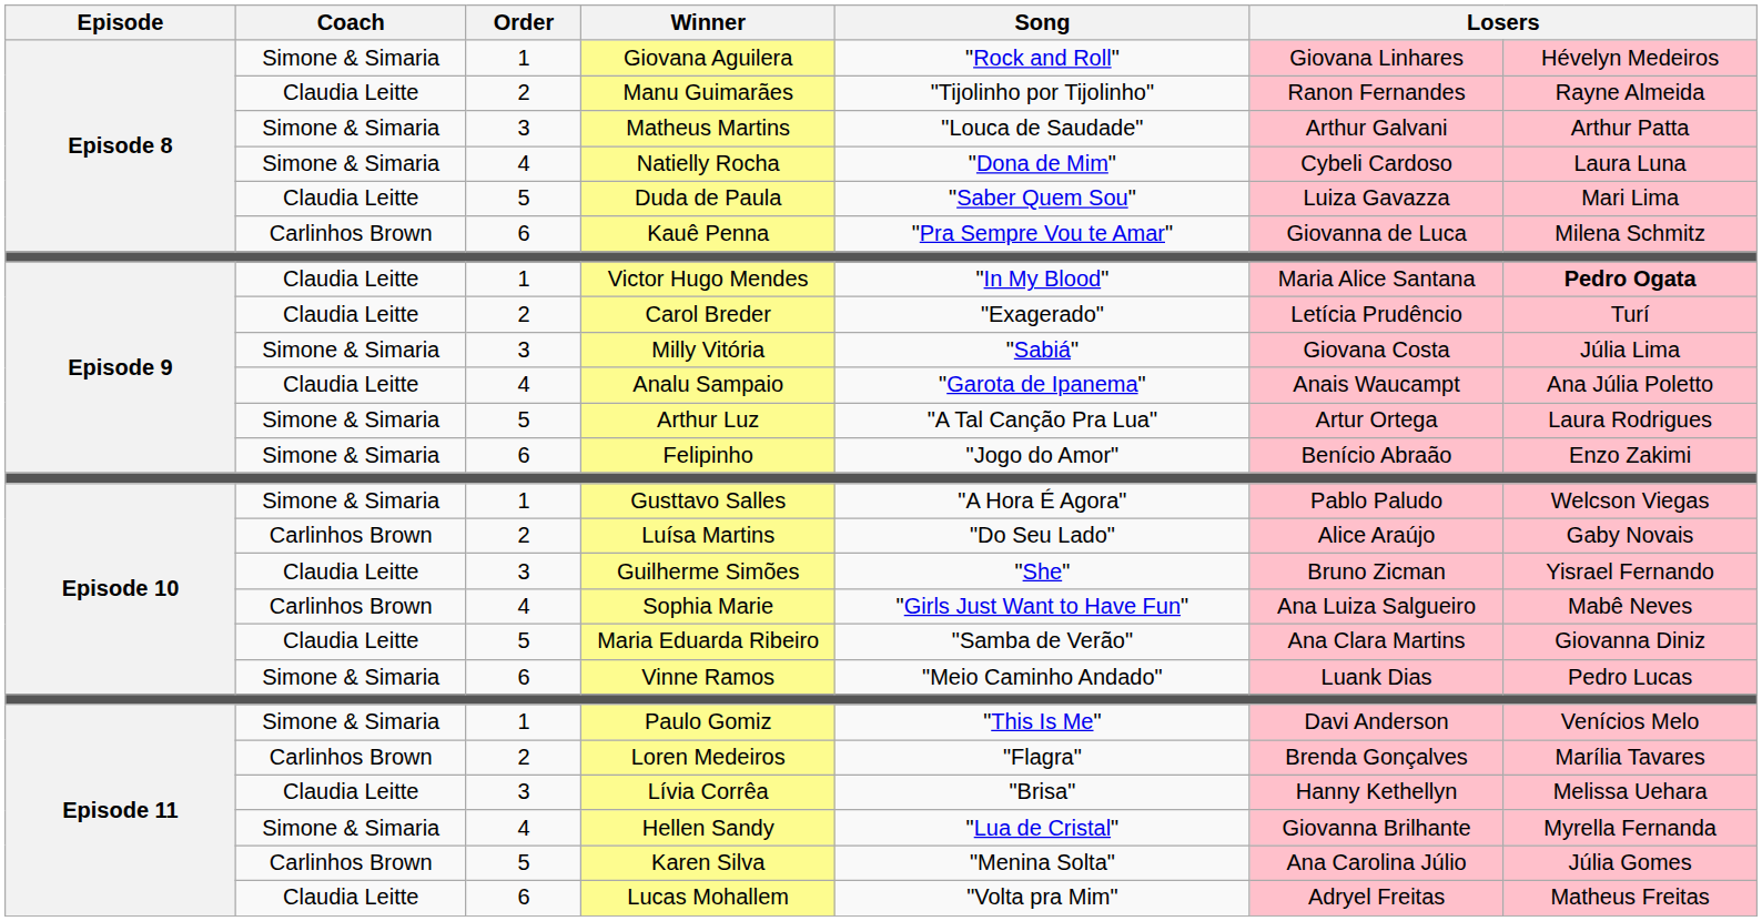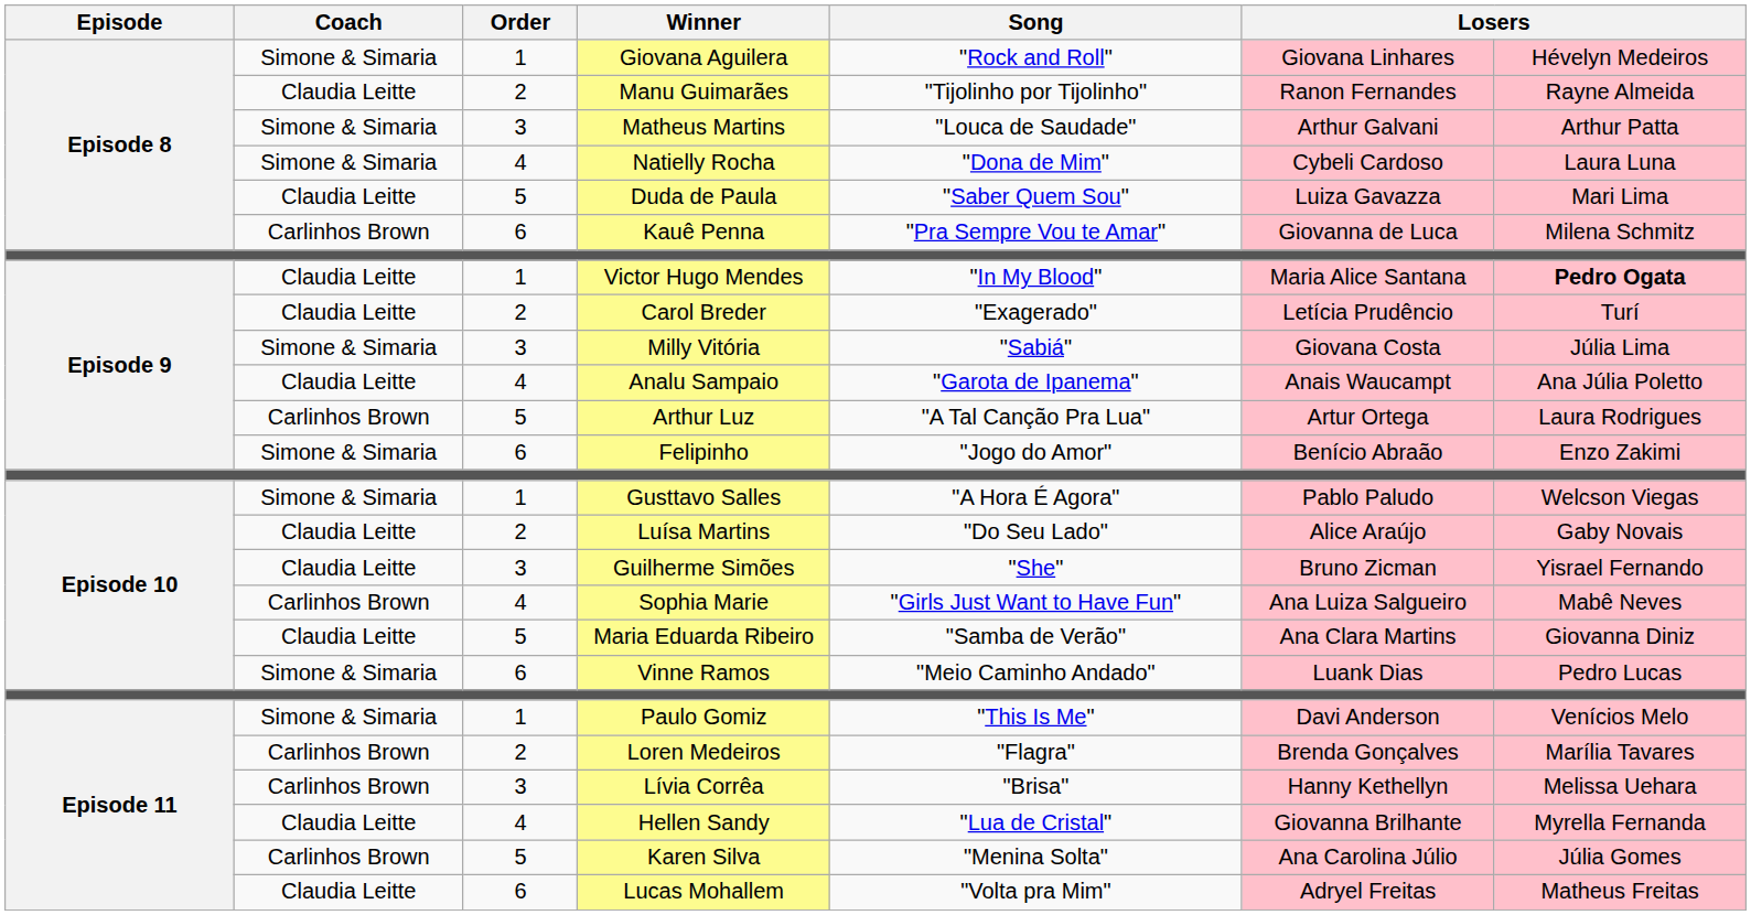Arthur Luz | Coach: Simone & Simaria -> Carlinhos Brown
Luísa Martins | Coach: Carlinhos Brown -> Claudia Leitte
Lívia Corrêa | Coach: Claudia Leitte -> Carlinhos Brown
Hellen Sandy | Coach: Simone & Simaria -> Claudia Leitte
